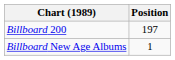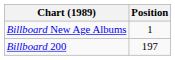rows swapped: Billboard New Age Albums <-> Billboard 200
